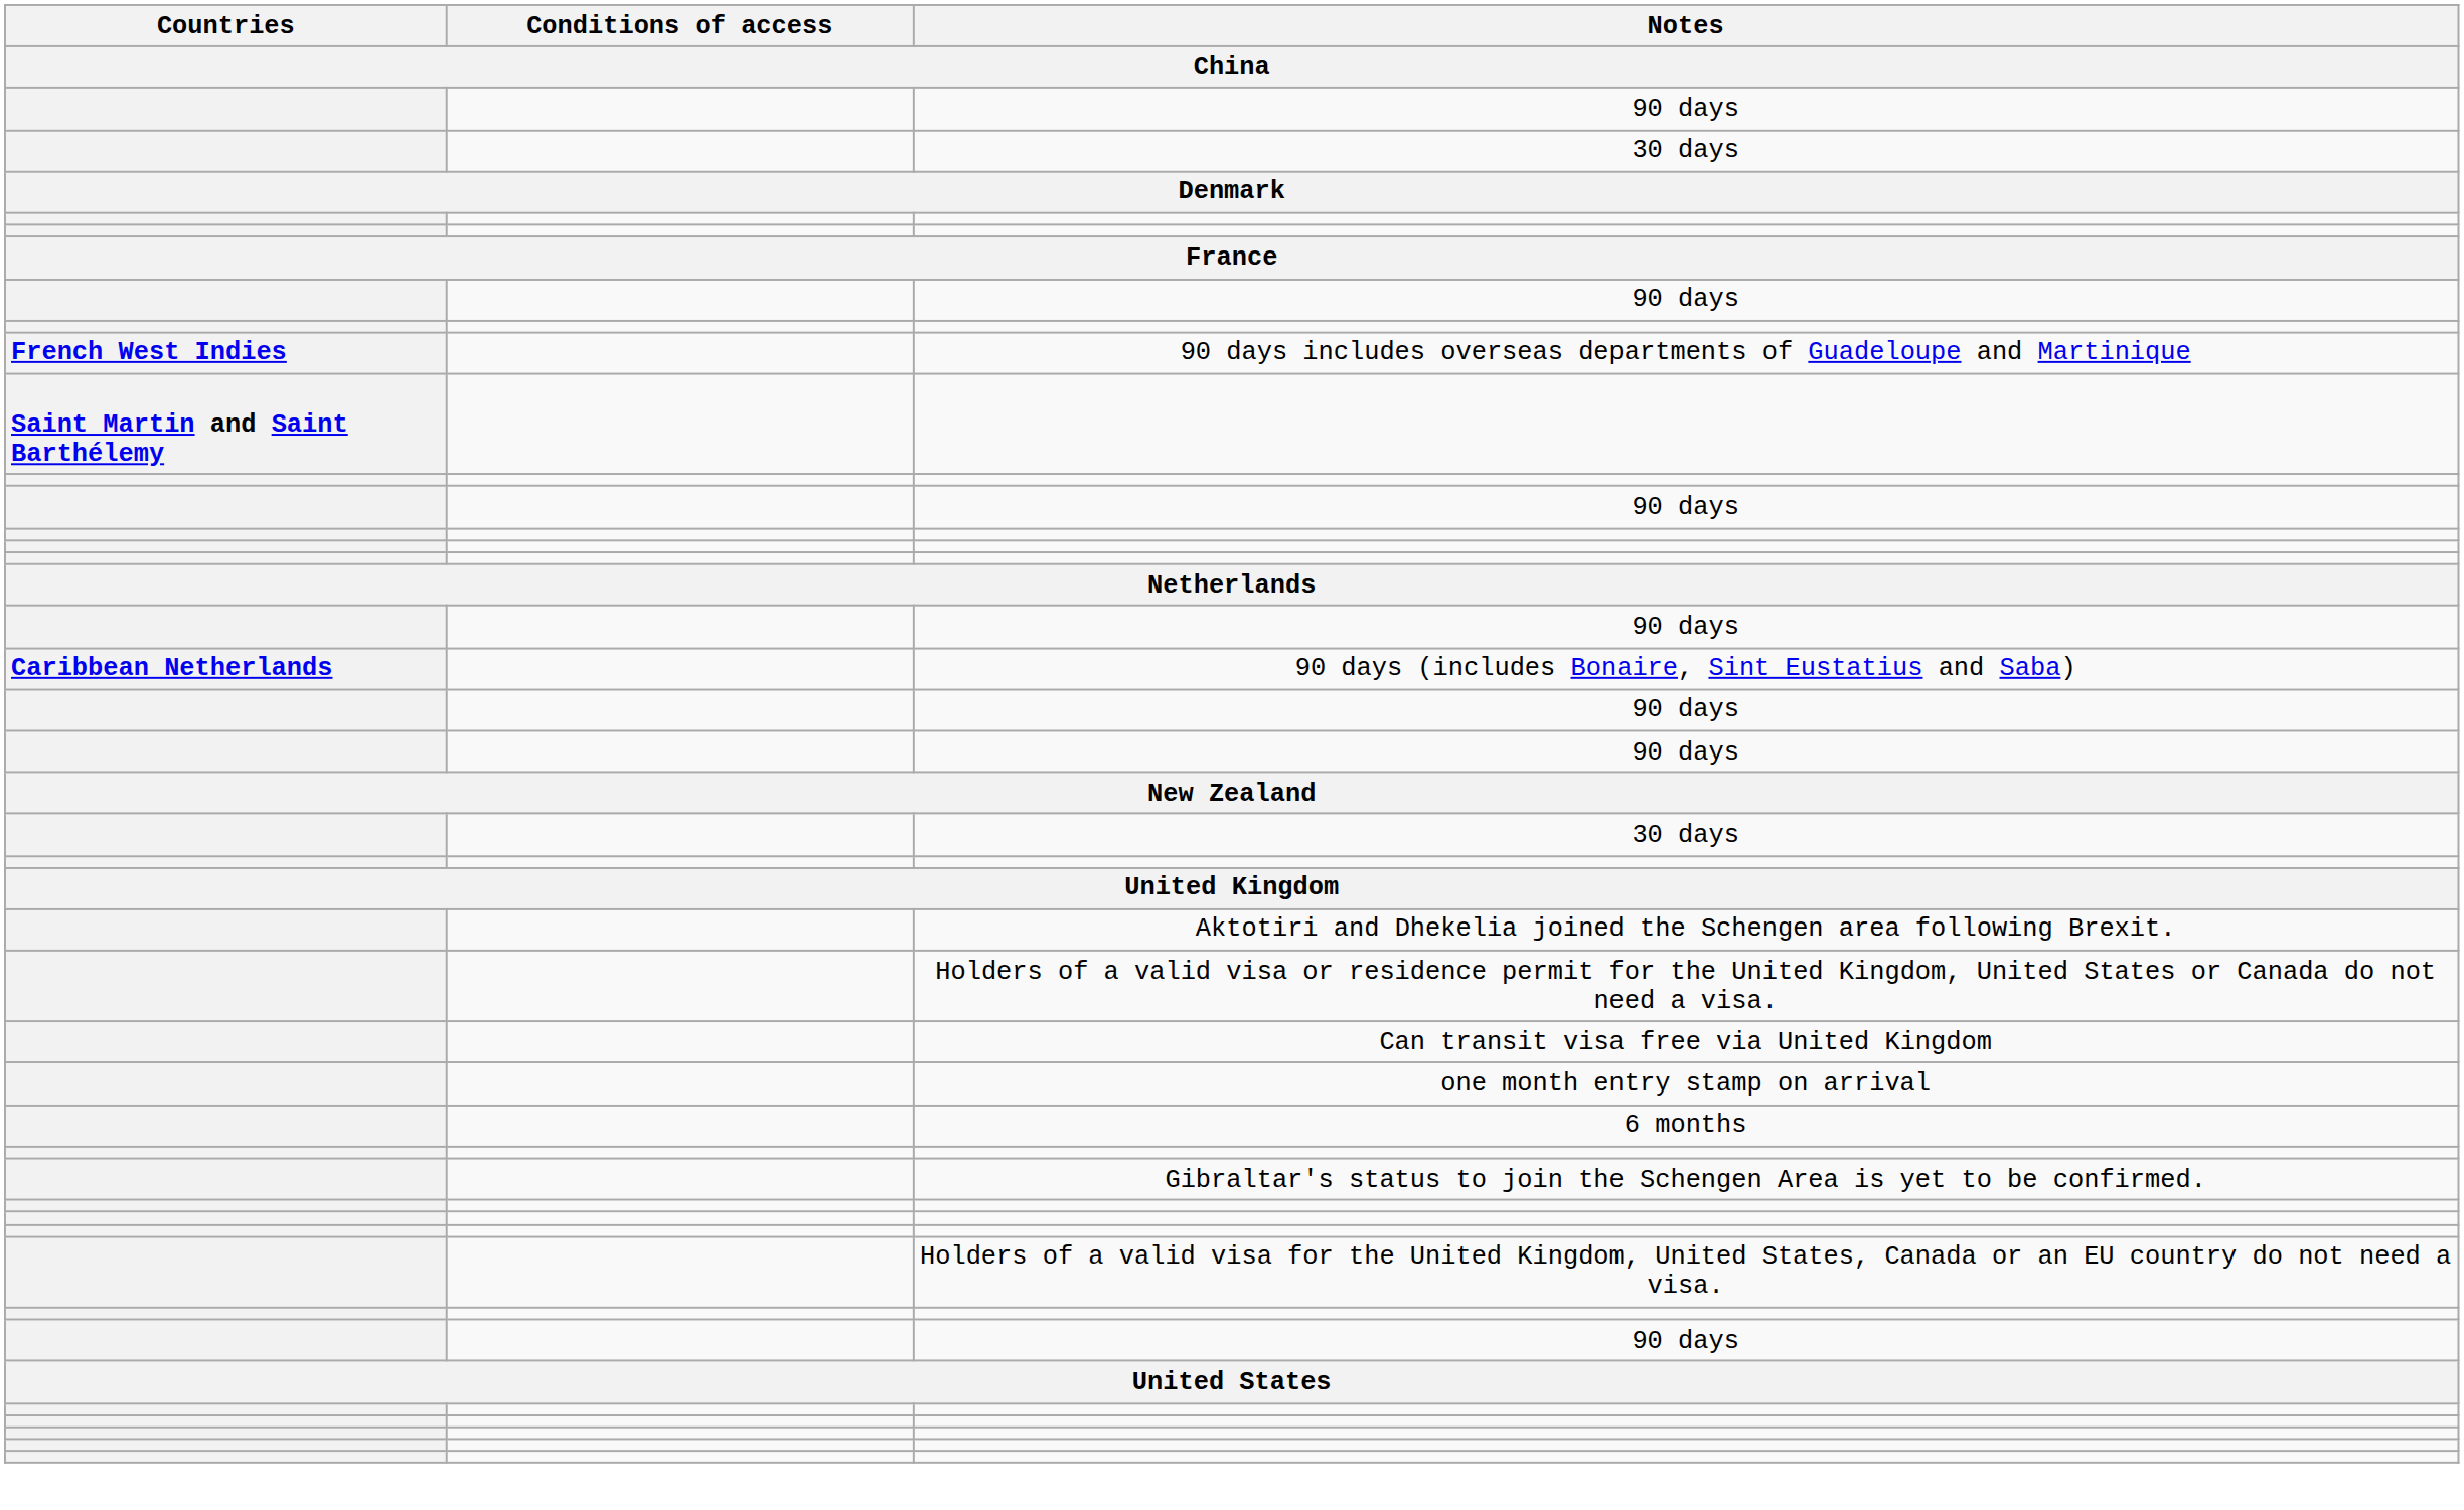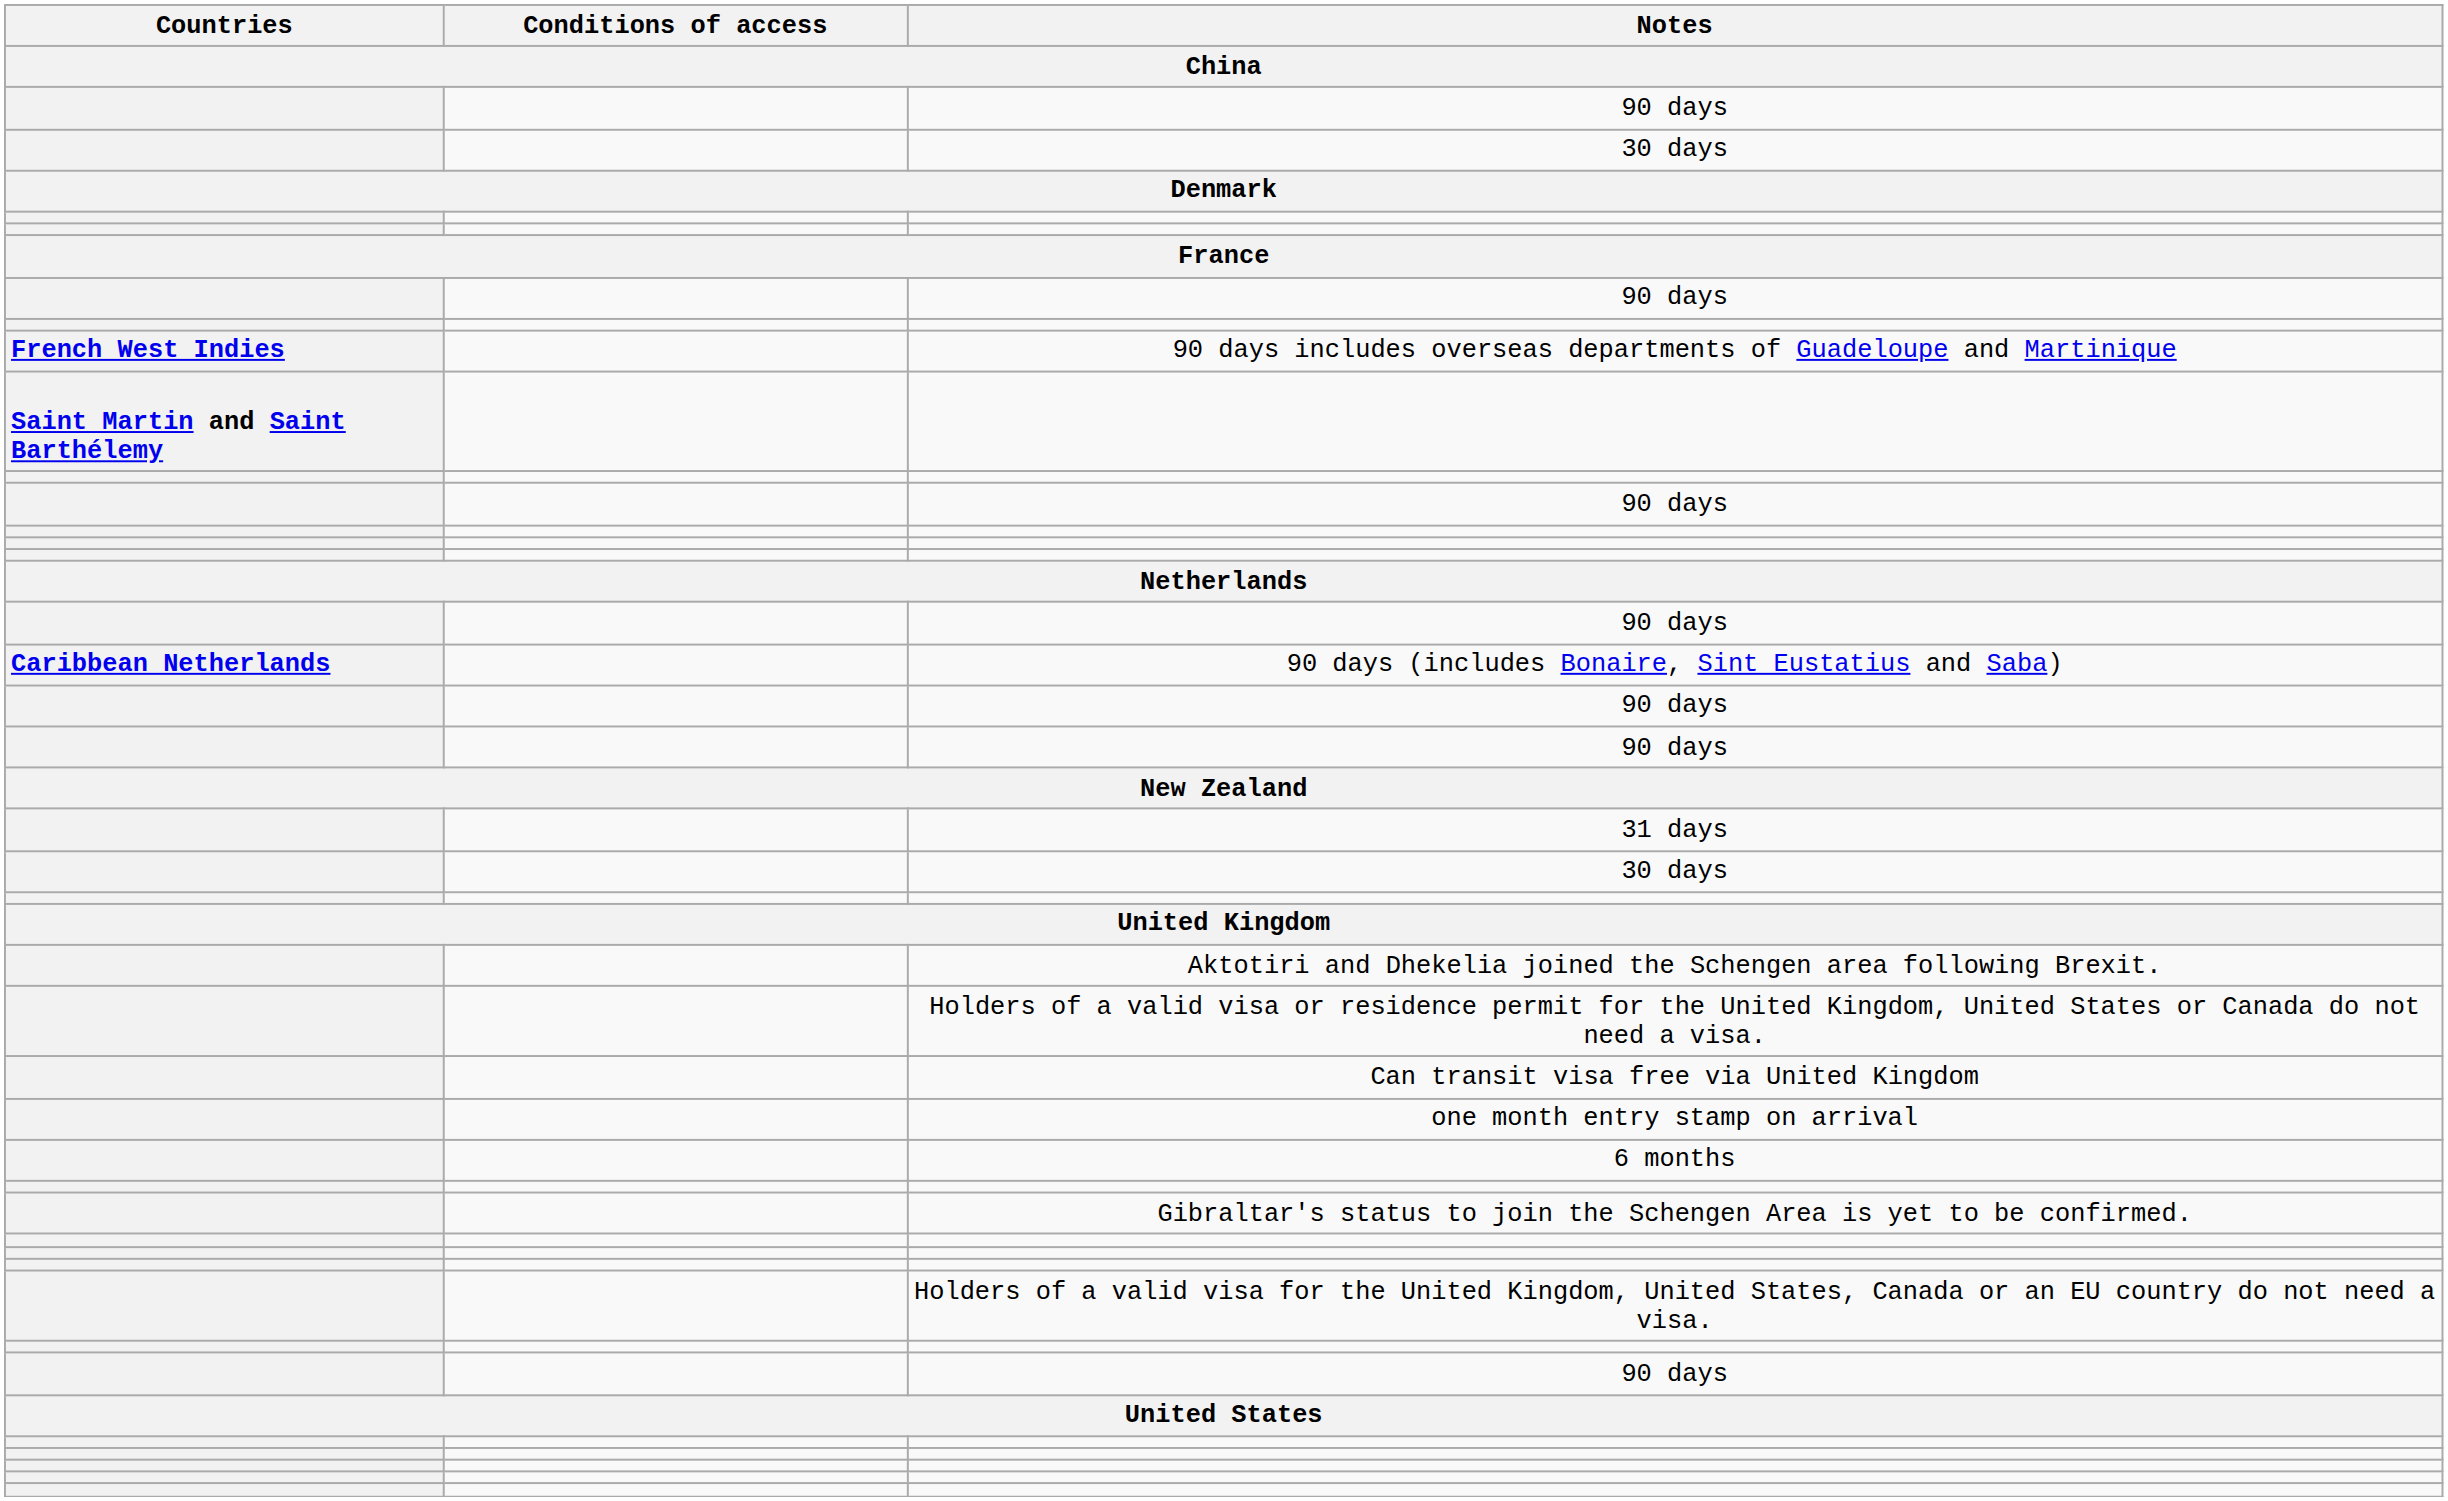+ row: 31 days
